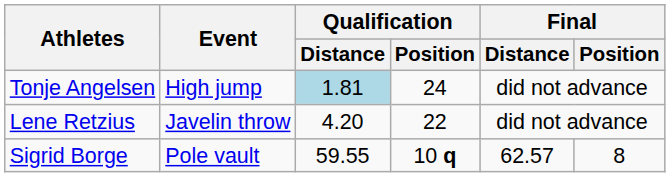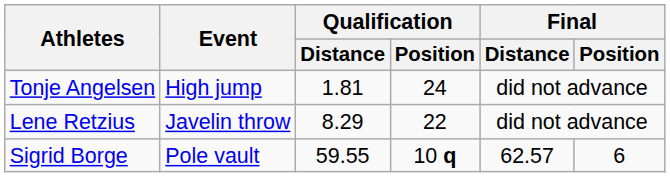Tonje Angelsen | Qualification / Distance: lightblue background -> no background
Lene Retzius | Qualification / Distance: 4.20 -> 8.29
Sigrid Borge | Final / Position: 8 -> 6
